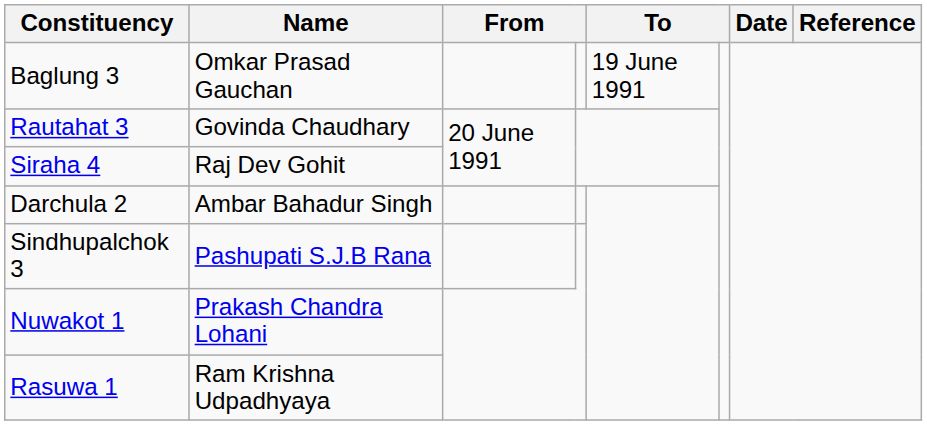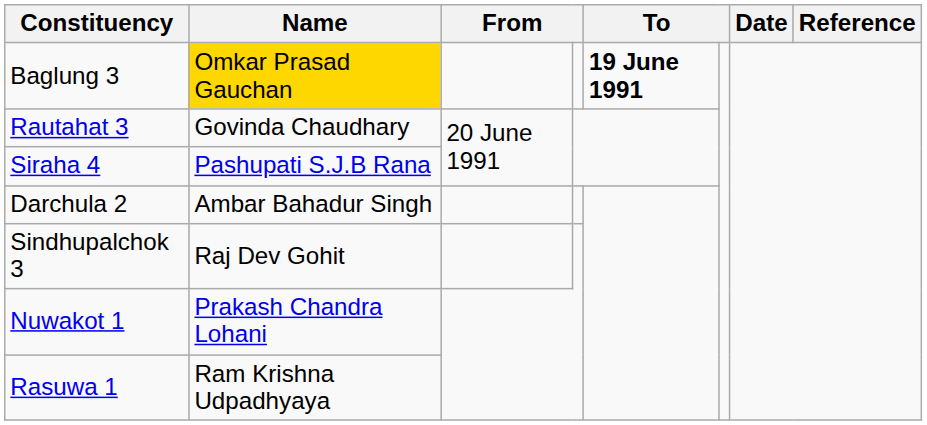Baglung 3 | Name: no background -> gold background
Baglung 3 | column 5: normal -> bold
Siraha 4 | Name: Raj Dev Gohit -> Pashupati S.J.B Rana
Sindhupalchok 3 | Name: Pashupati S.J.B Rana -> Raj Dev Gohit
